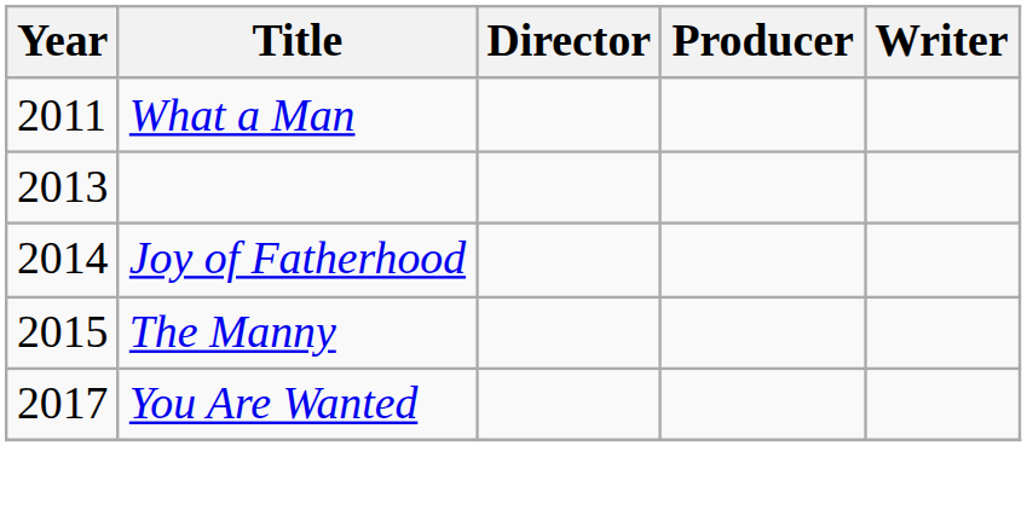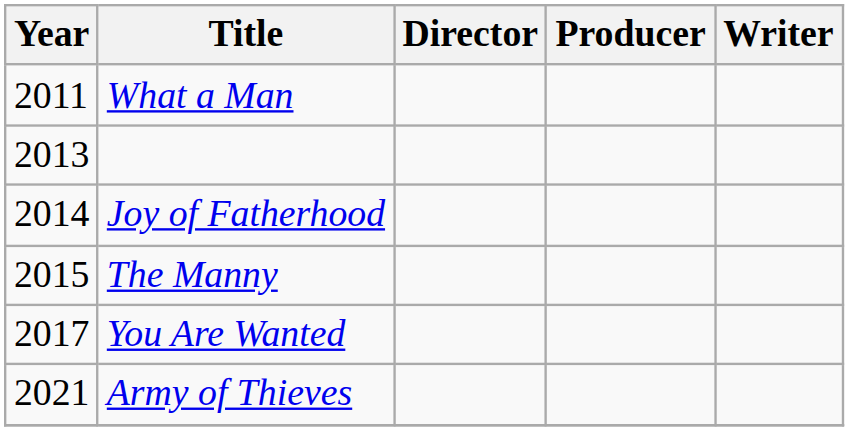+ row: 2021 | Army of Thieves
